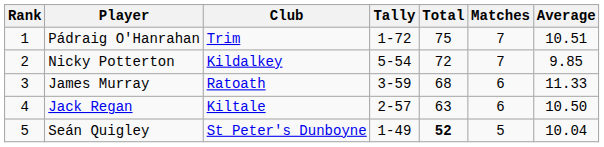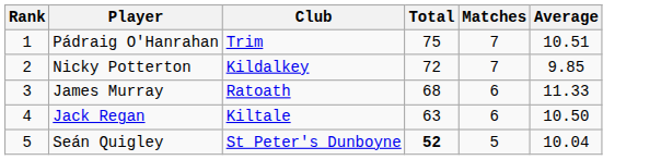- column: Tally | 1-72 | 5-54 | 3-59 | 2-57 | 1-49
